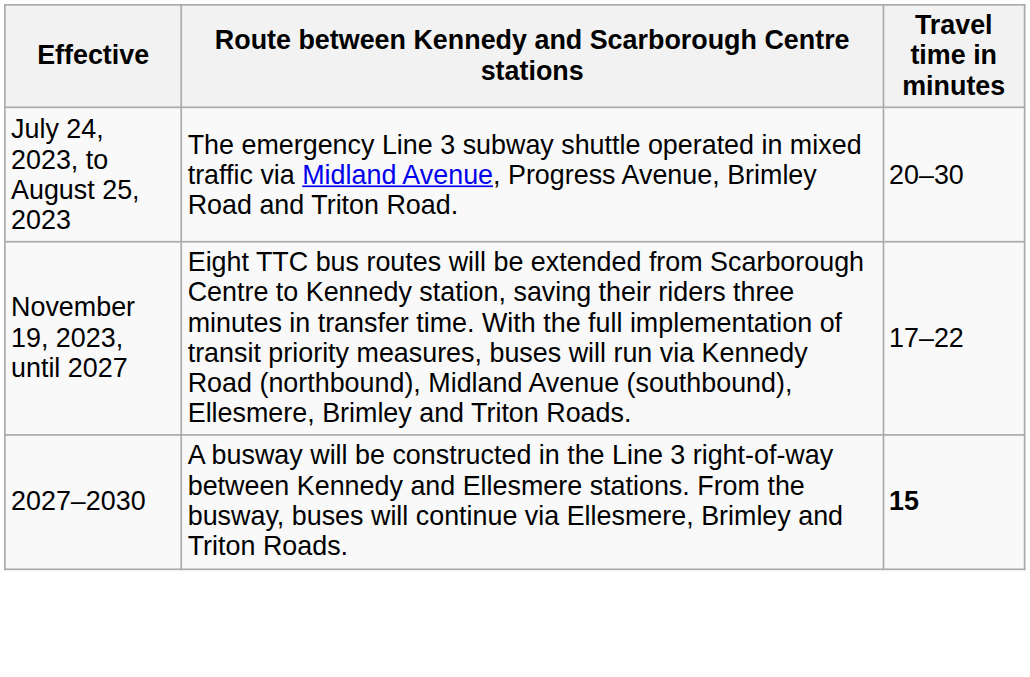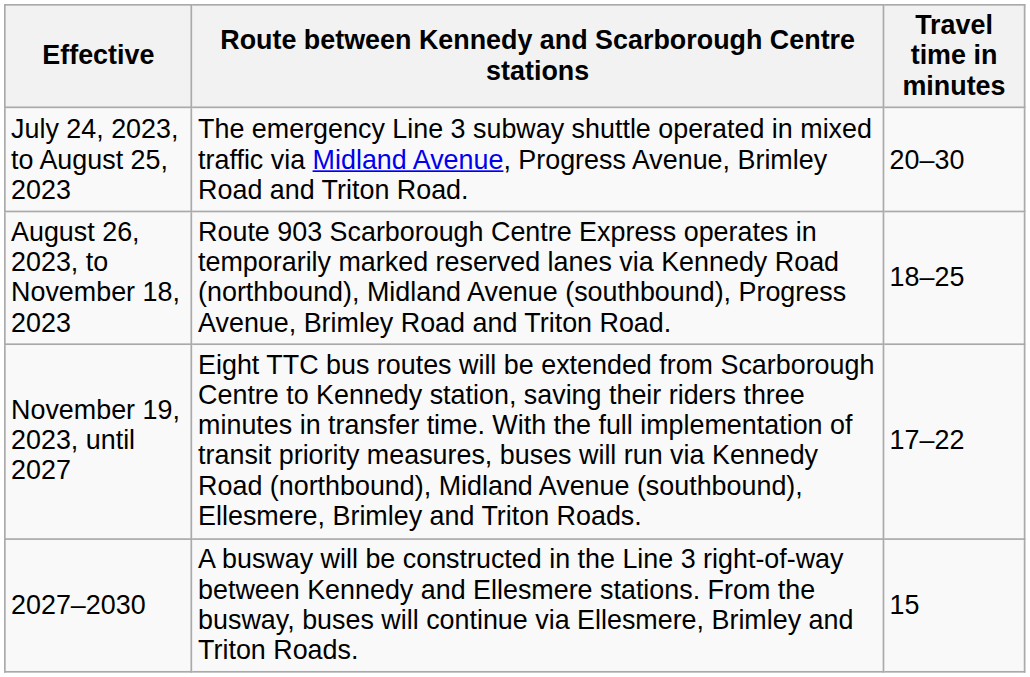+ row: August 26, 2023, to November 18, 2023 | Route 903 Scarborough Centre Express operates in temporarily marked reserved lanes via Kennedy Road (northbound), Midland Avenue (southbound), Progress Avenue, Brimley Road and Triton Road. | 18–25
2027–2030 | Travel time in minutes: bold -> normal
